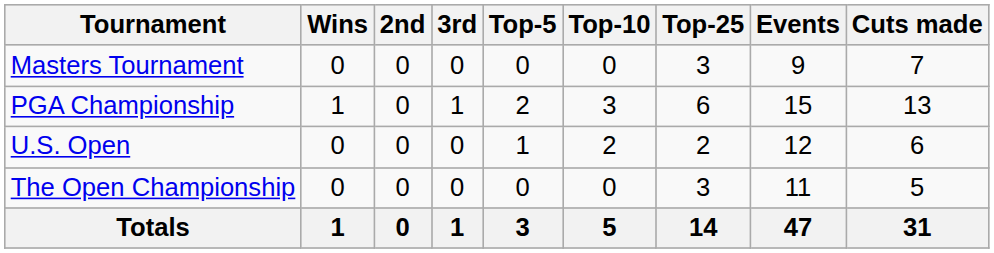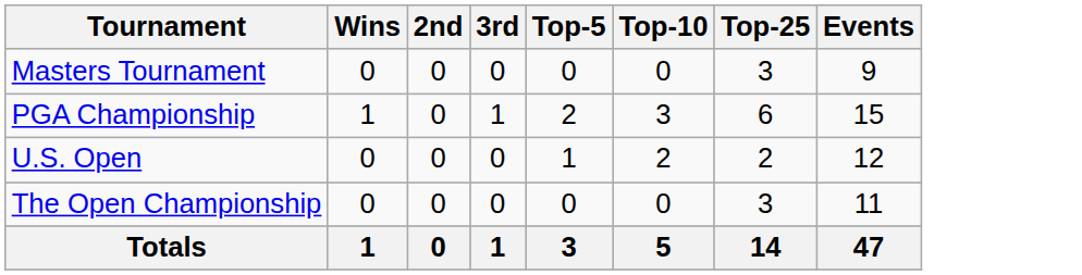- column: Cuts made | 7 | 13 | 6 | 5 | 31
